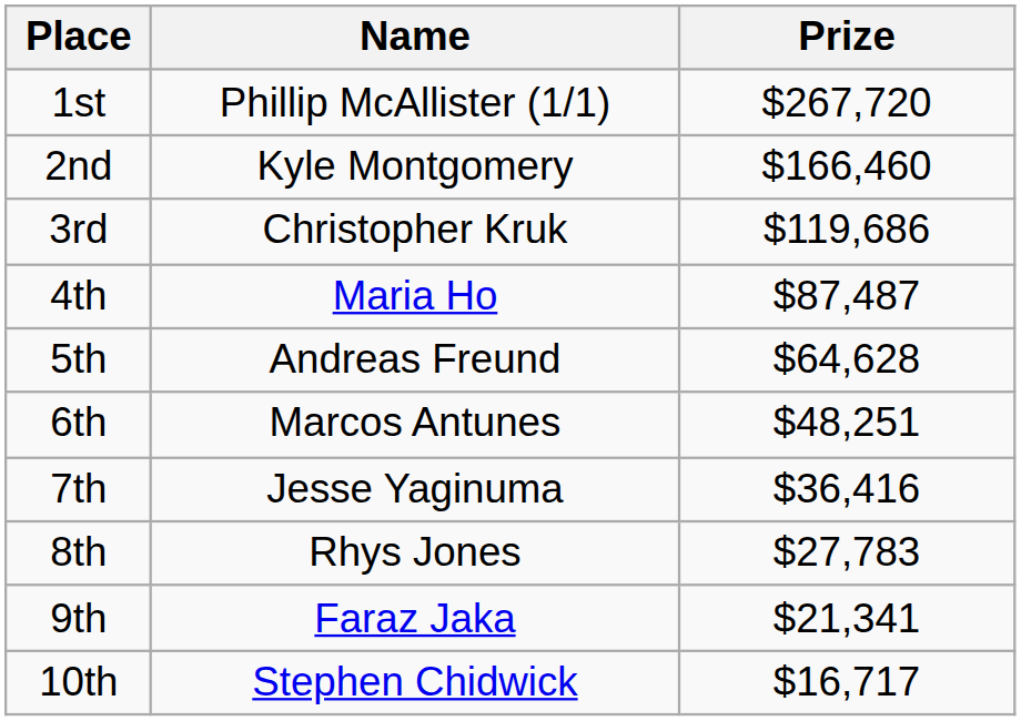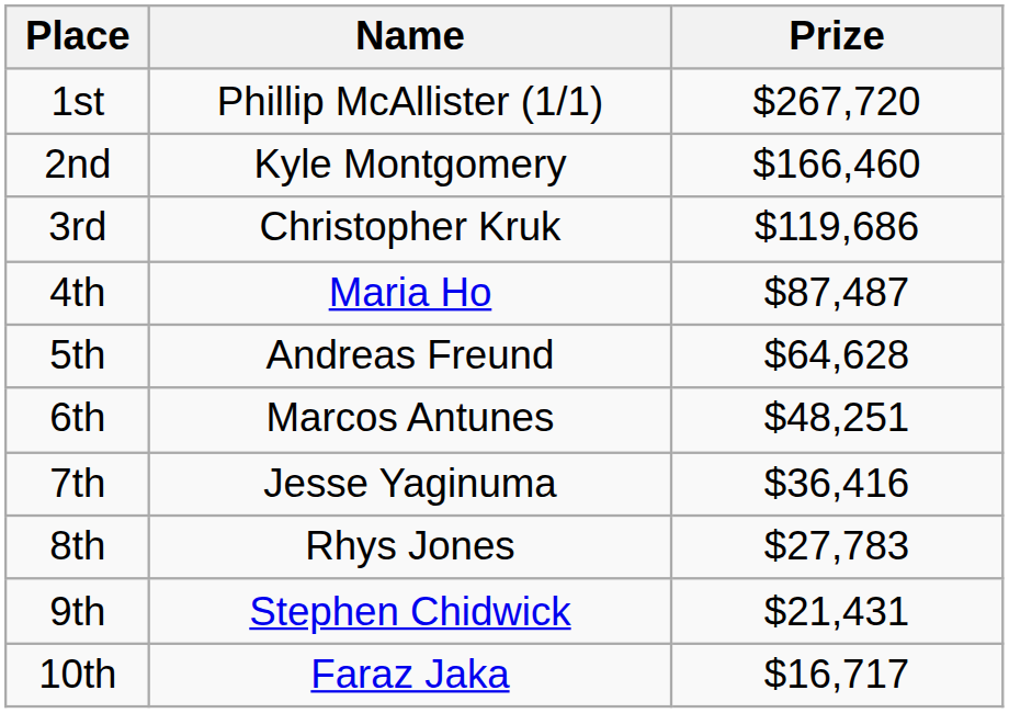9th | Name: Faraz Jaka -> Stephen Chidwick
9th | Prize: $21,341 -> $21,431
10th | Name: Stephen Chidwick -> Faraz Jaka
